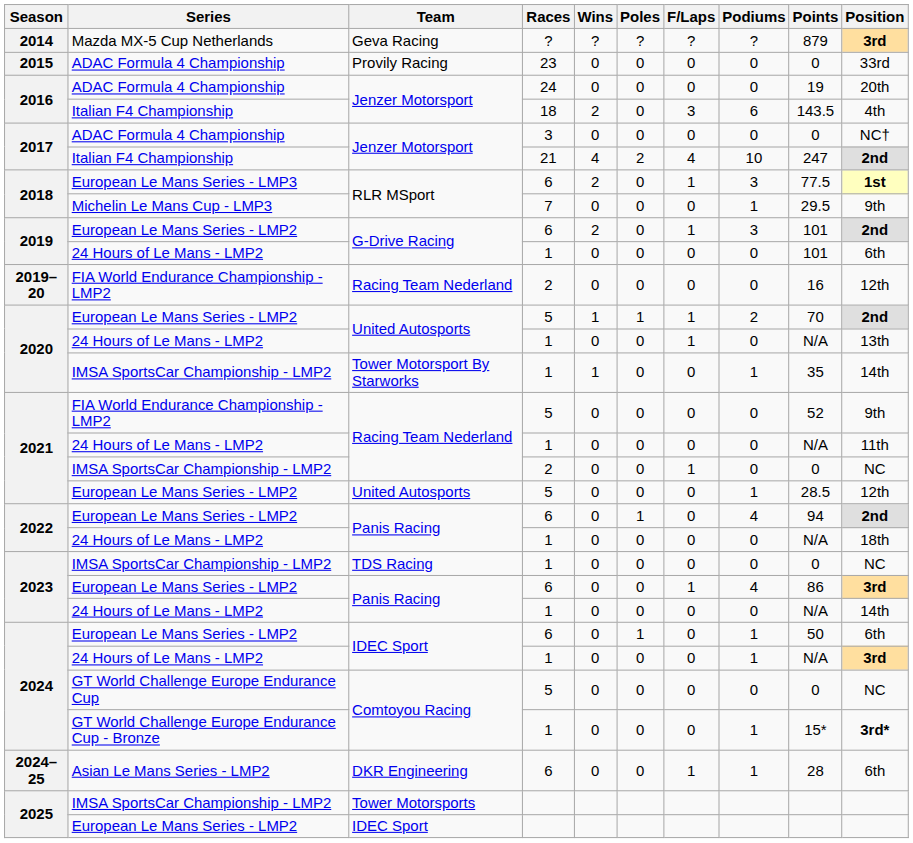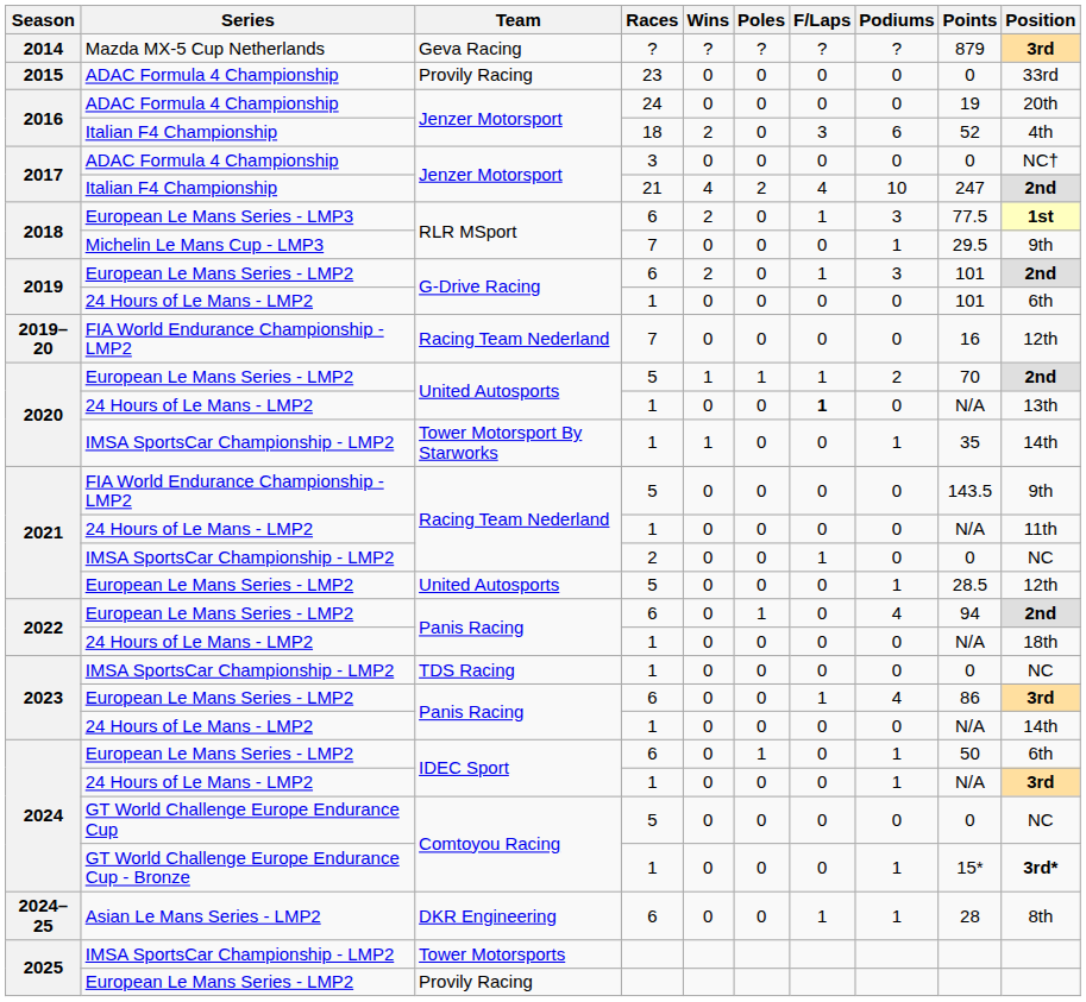2016 / Italian F4 Championship | Points: 143.5 -> 52
2019–20 | Races: 2 -> 7
2020 / 24 Hours of Le Mans - LMP2 | F/Laps: normal -> bold
2021 / FIA World Endurance Championship - LMP2 | Points: 52 -> 143.5
2024–25 | Position: 6th -> 8th
2025 / European Le Mans Series - LMP2 | Team: IDEC Sport -> Provily Racing
